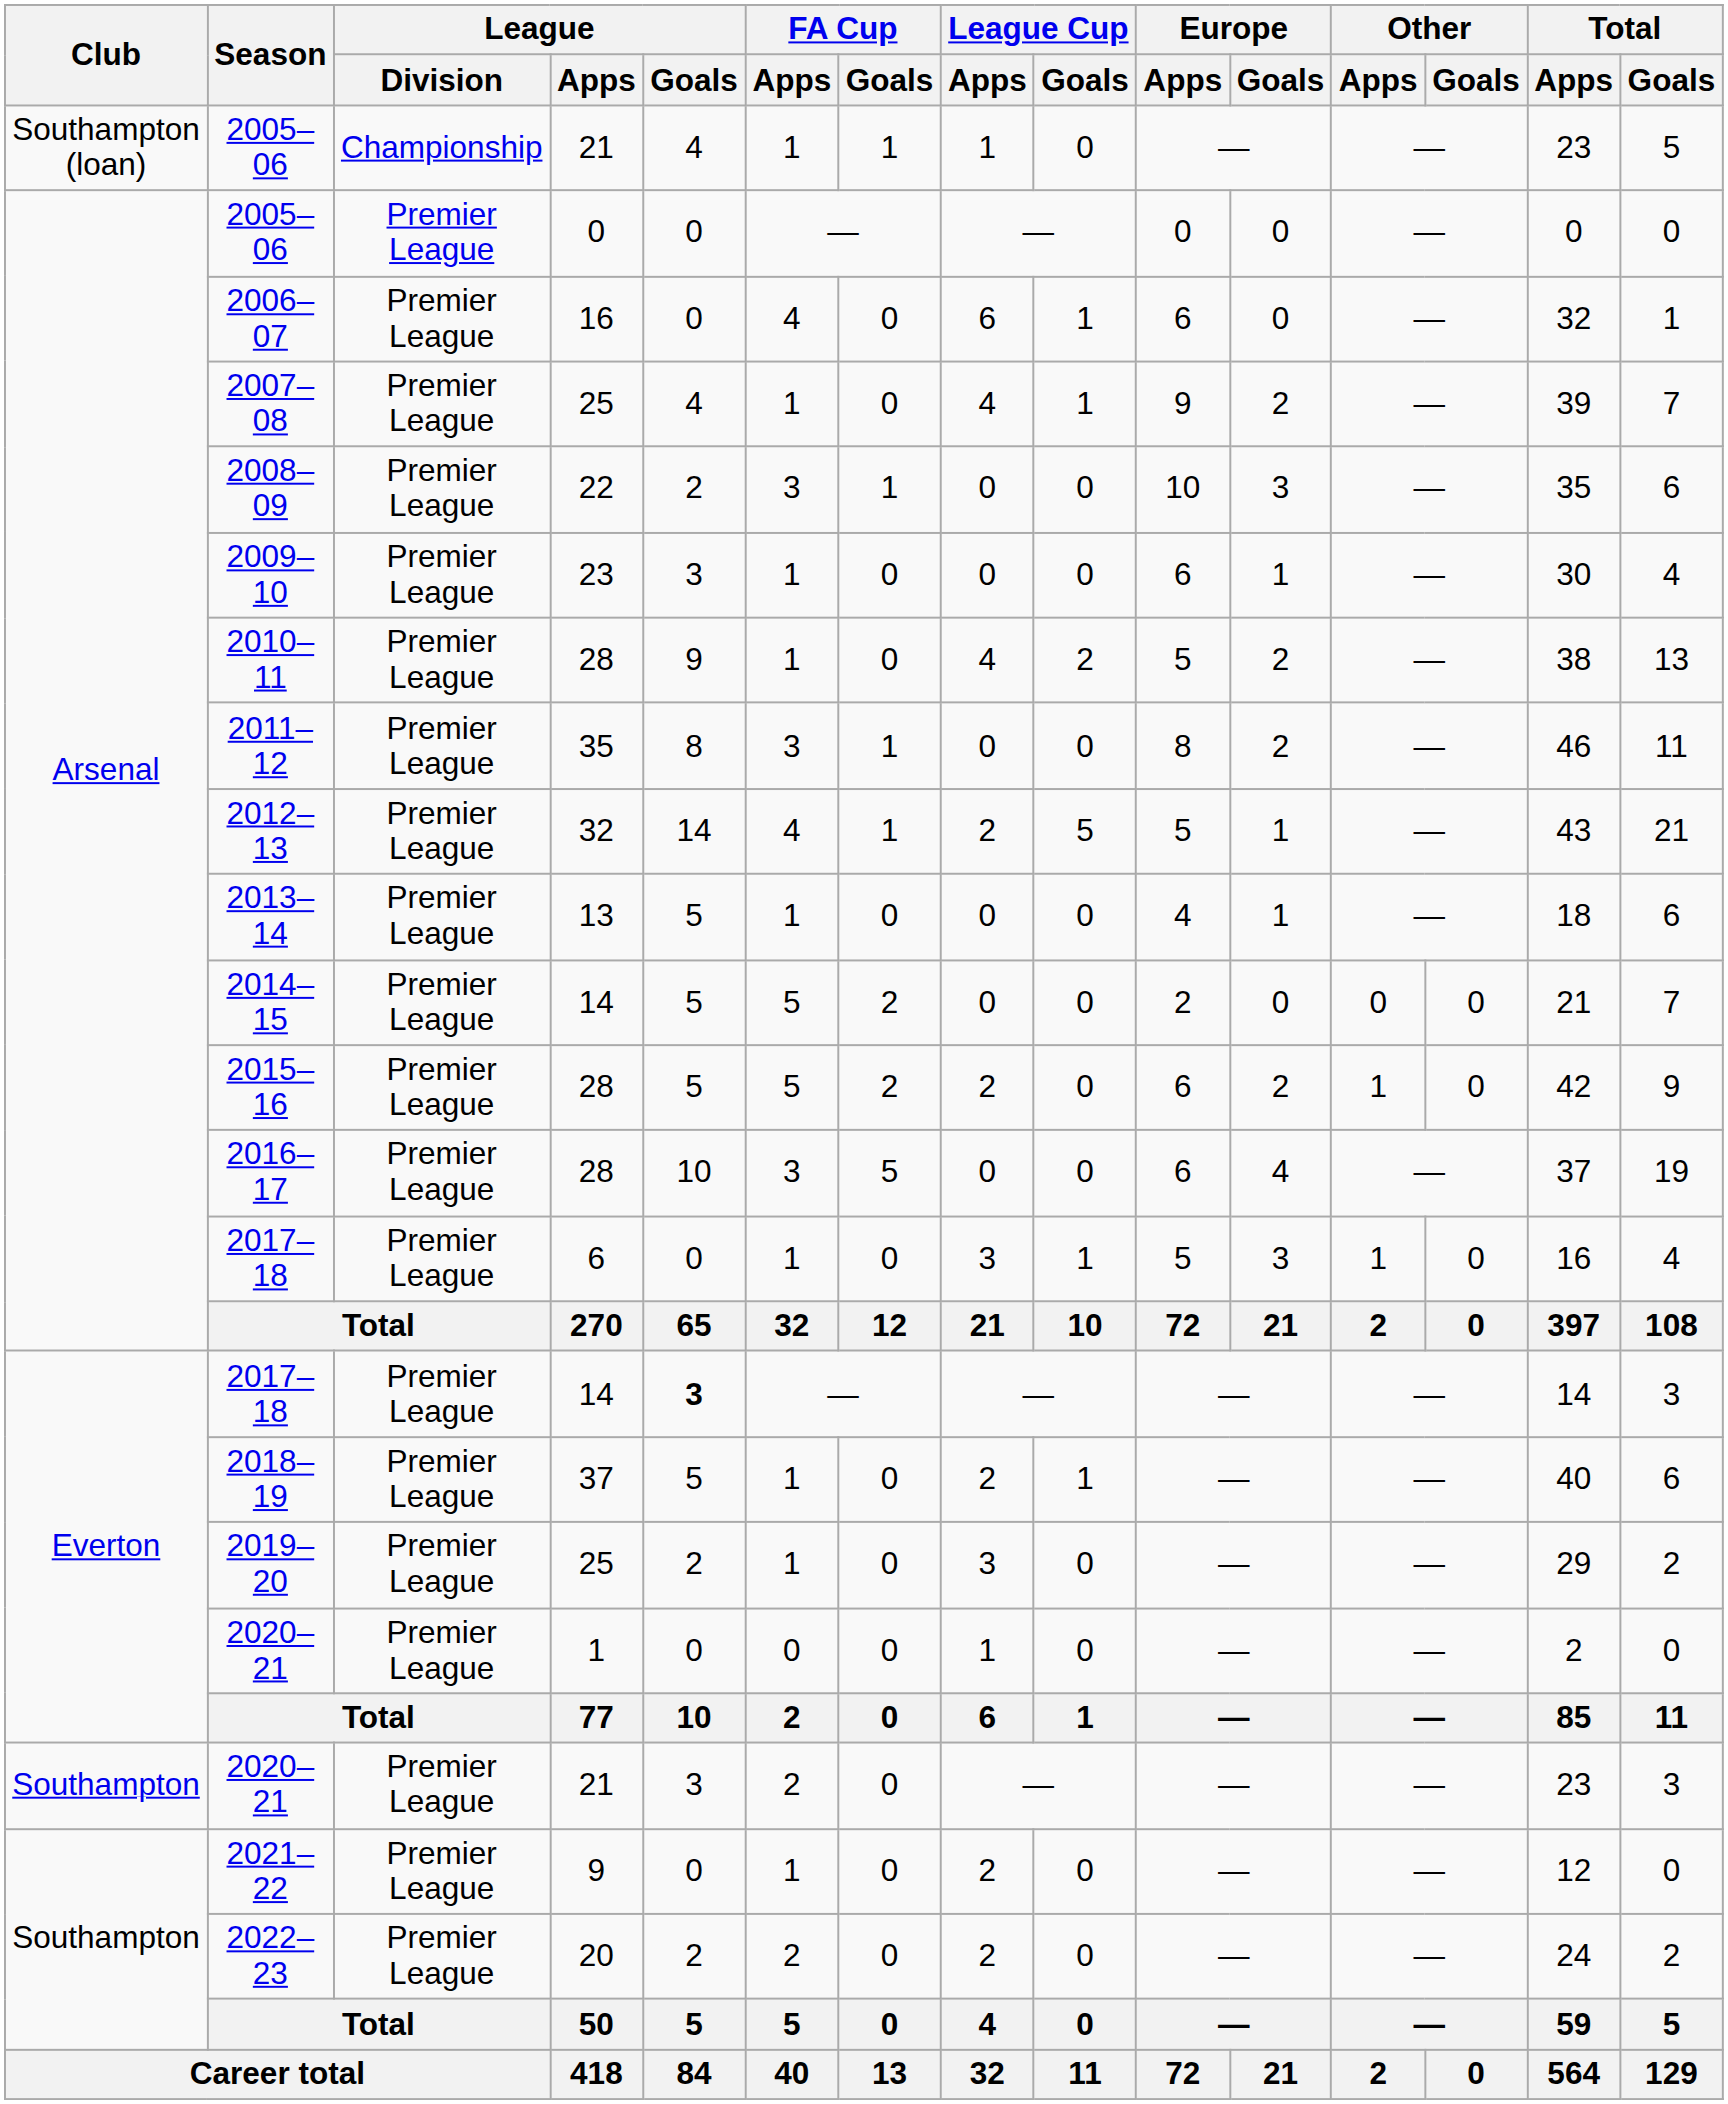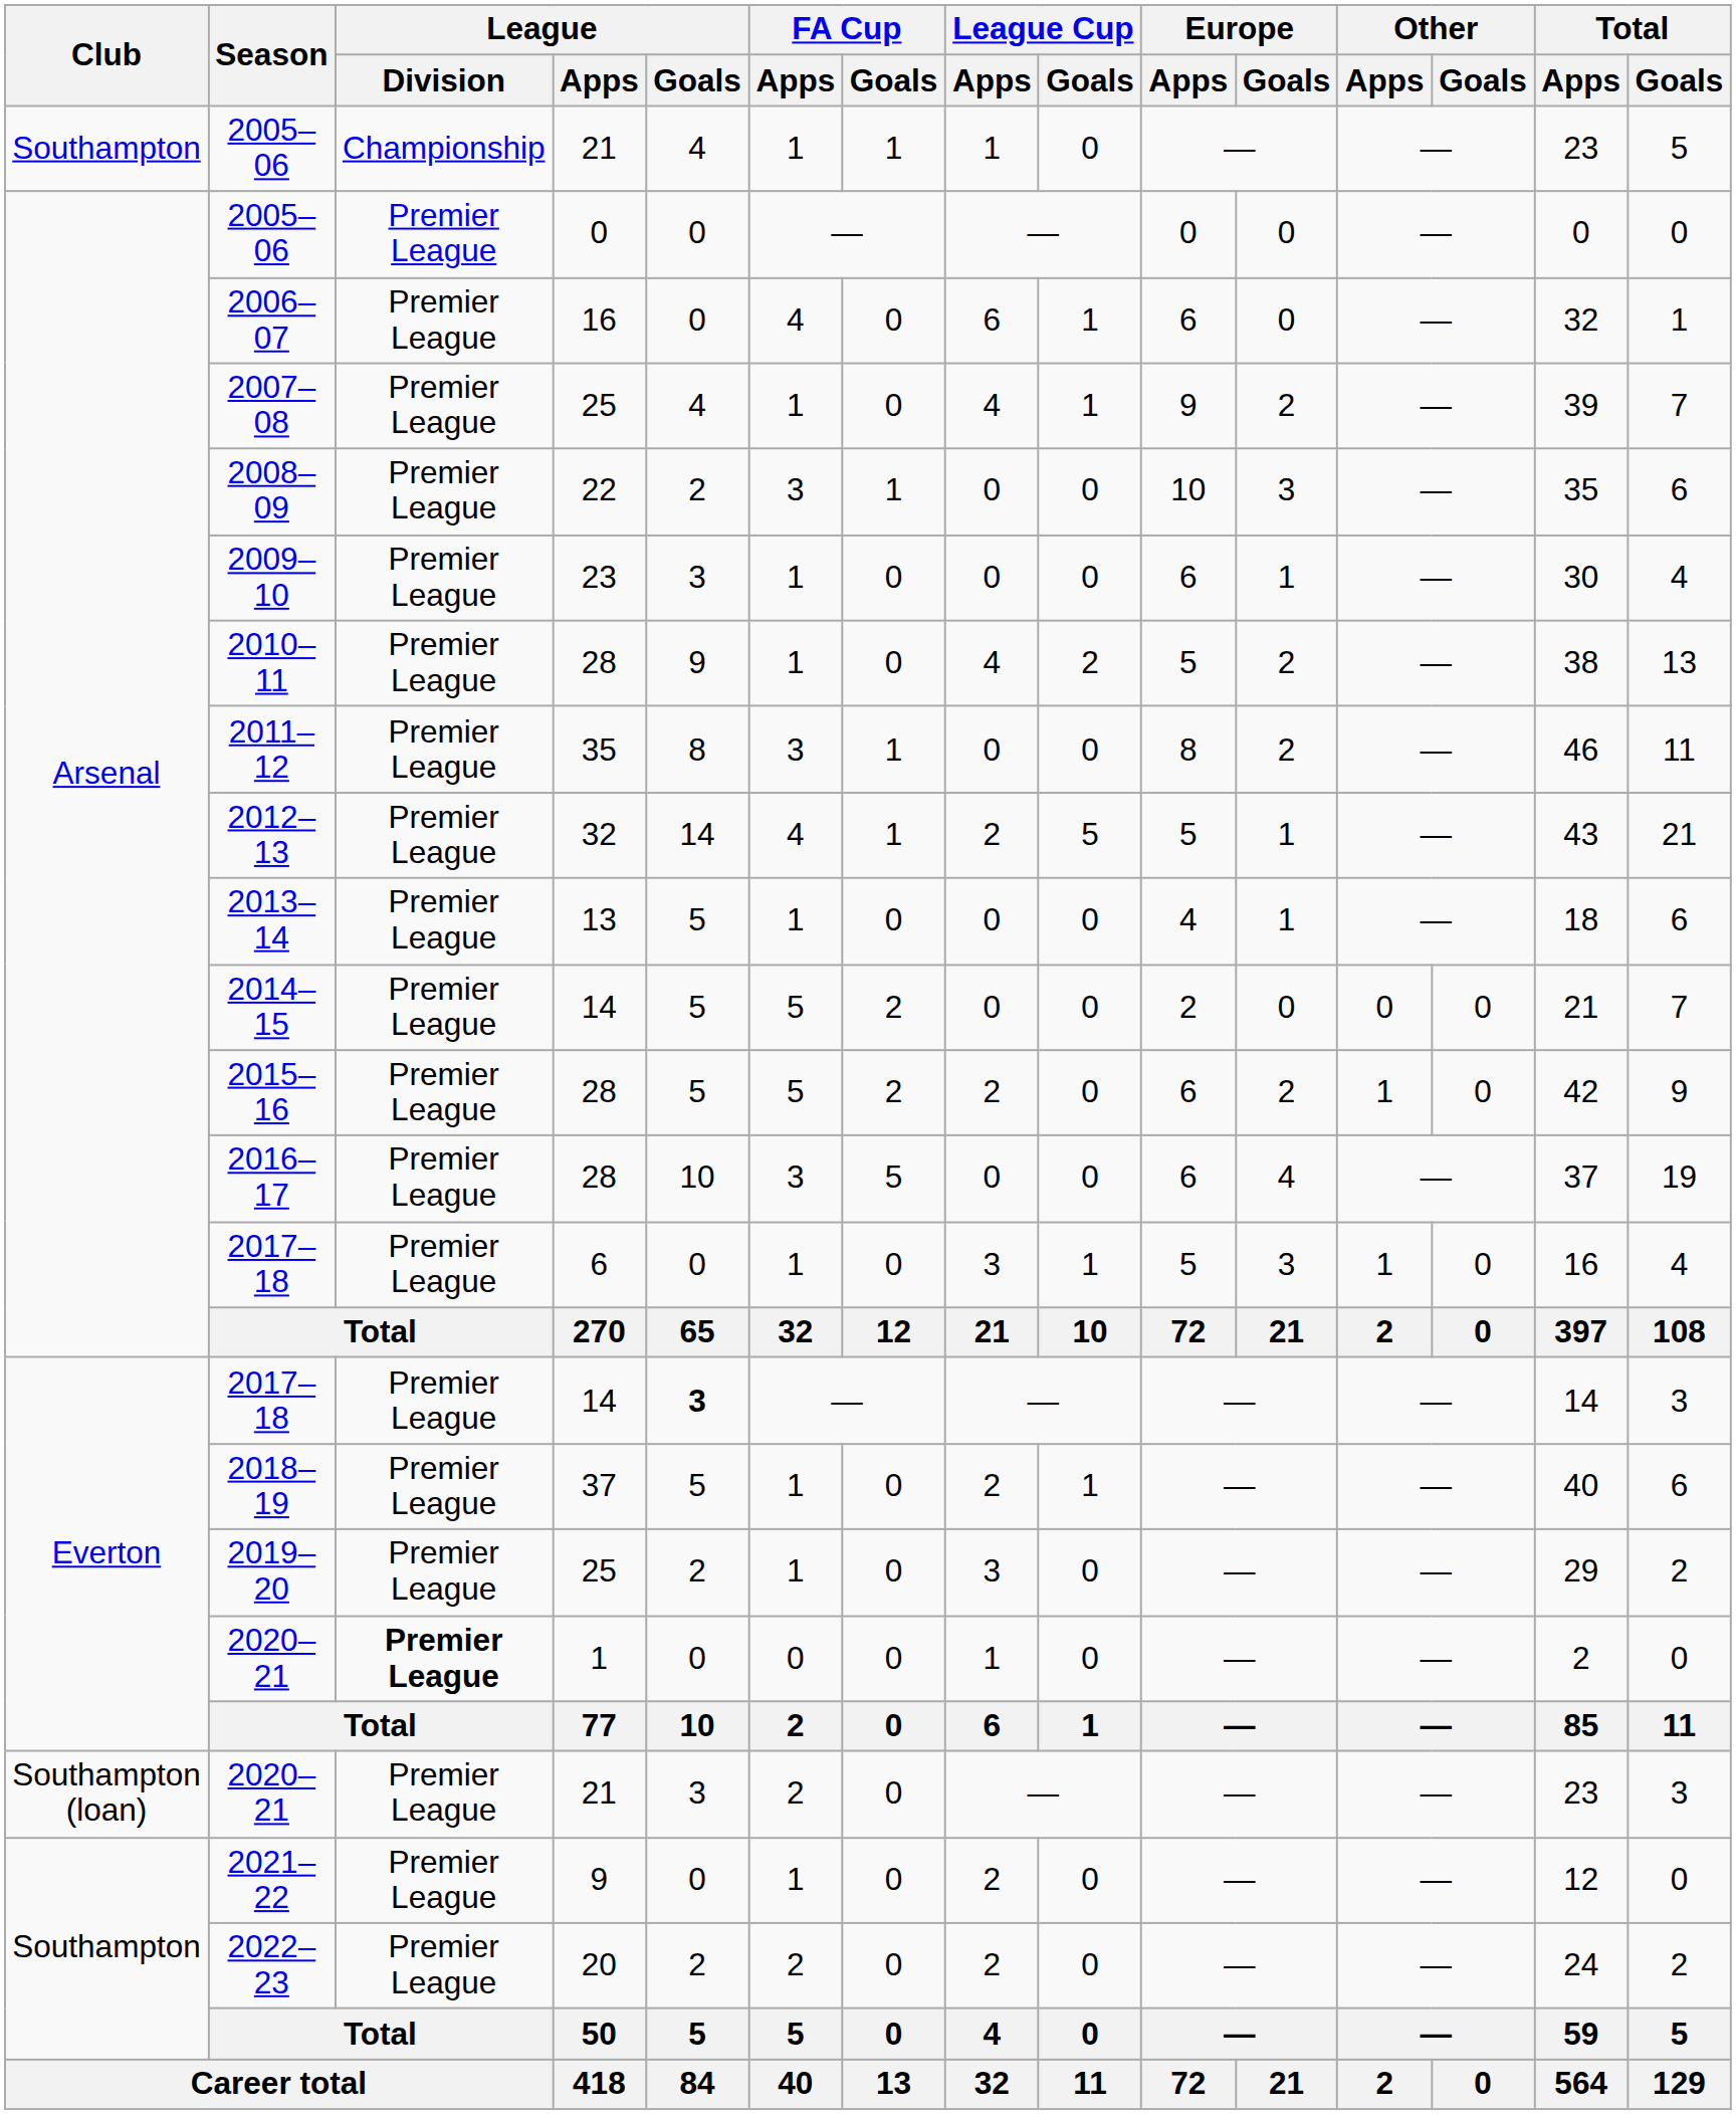2005–06 / 21 | Club: Southampton (loan) -> Southampton
2020–21 / 1 | League / Division: normal -> bold
2020–21 / 21 | Club: Southampton -> Southampton (loan)
